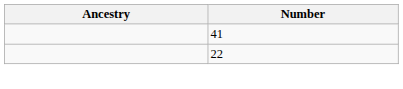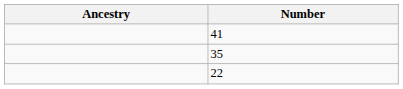+ row: 35
